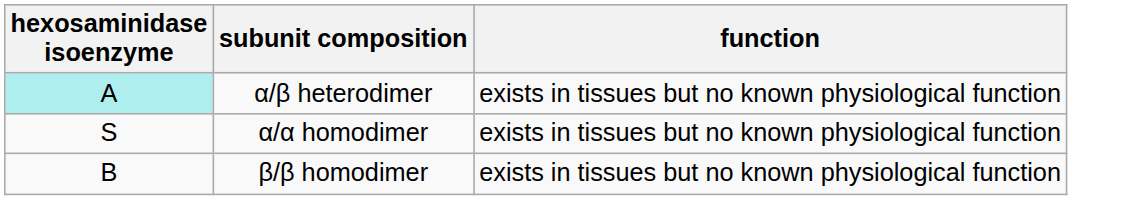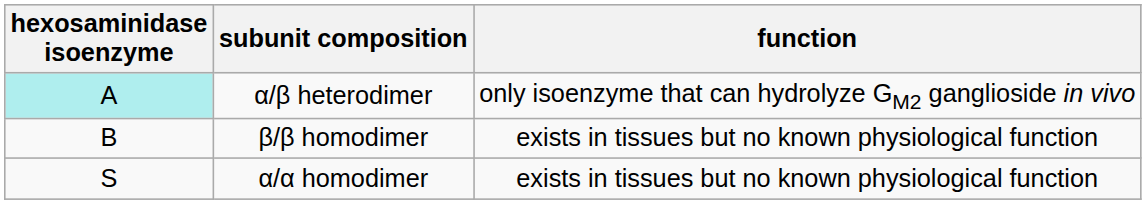α/β heterodimer | function: exists in tissues but no known physiological function -> only isoenzyme that can hydrolyze GM2 ganglioside in vivo
rows swapped: β/β homodimer <-> α/α homodimer
